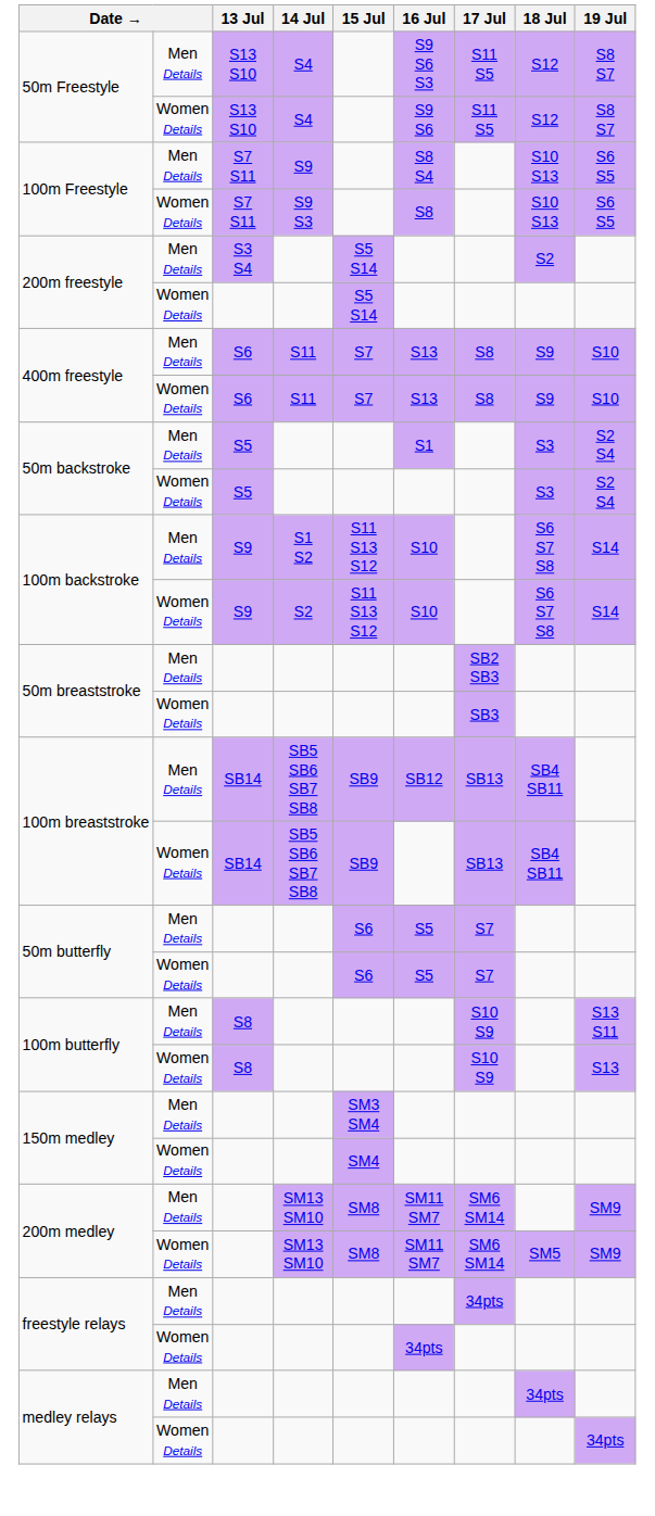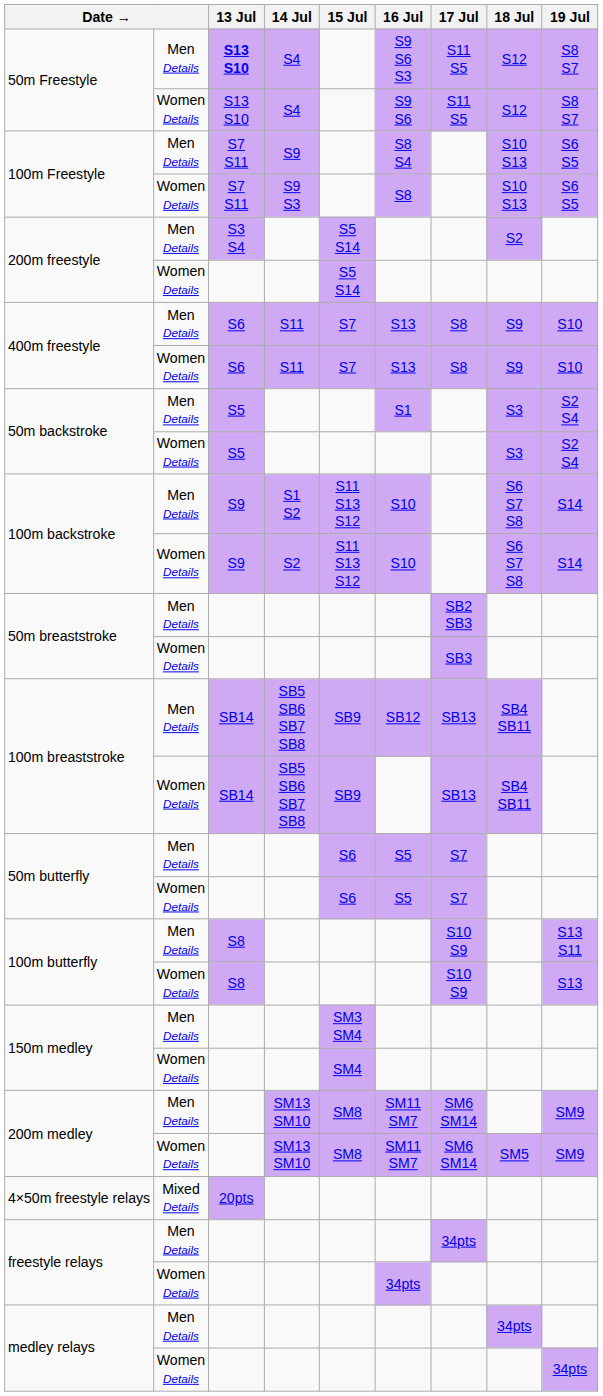50m Freestyle / Men Details | 13 Jul: normal -> bold
+ row: 4×50m freestyle relays | Mixed Details | 20pts
